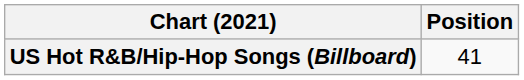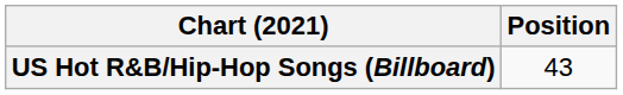US Hot R&B/Hip-Hop Songs (Billboard) | Position: 41 -> 43
